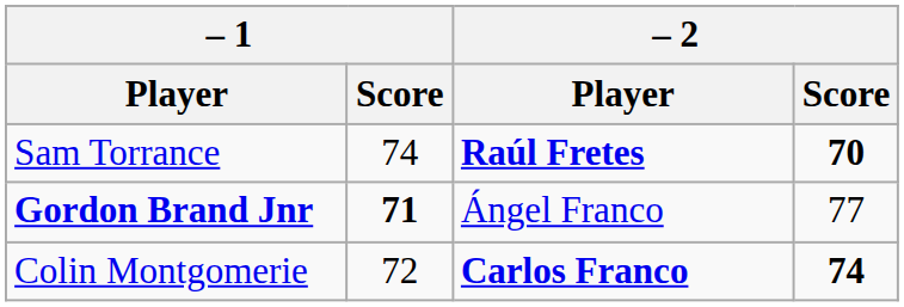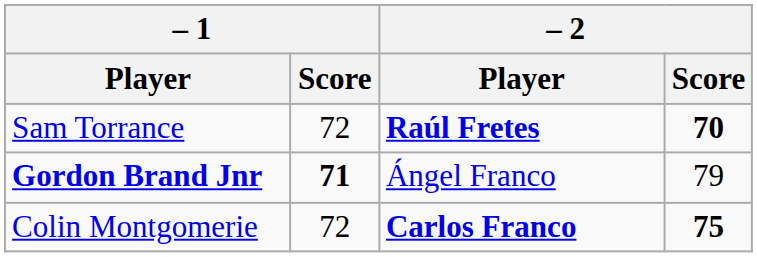Sam Torrance | – 1 / Score: 74 -> 72
Gordon Brand Jnr | – 2 / Score: 77 -> 79
Colin Montgomerie | – 2 / Score: 74 -> 75
